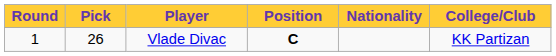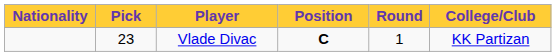columns swapped: Round <-> Nationality
Vlade Divac | Pick: 26 -> 23
